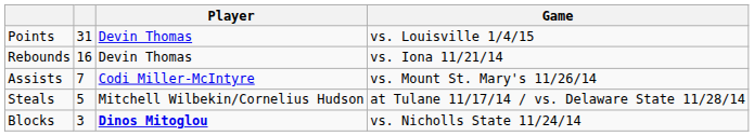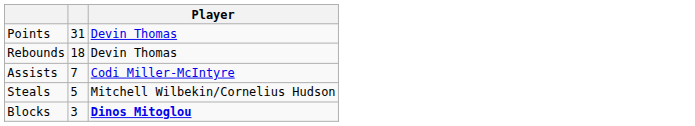- column: Game | vs. Louisville 1/4/15 | vs. Iona 11/21/14 | vs. Mount St. Mary's 11/26/14 | at Tulane 11/17/14 / vs. Delaware State 11/28/14 | vs. Nicholls State 11/24/14
Rebounds | column 2: 16 -> 18
